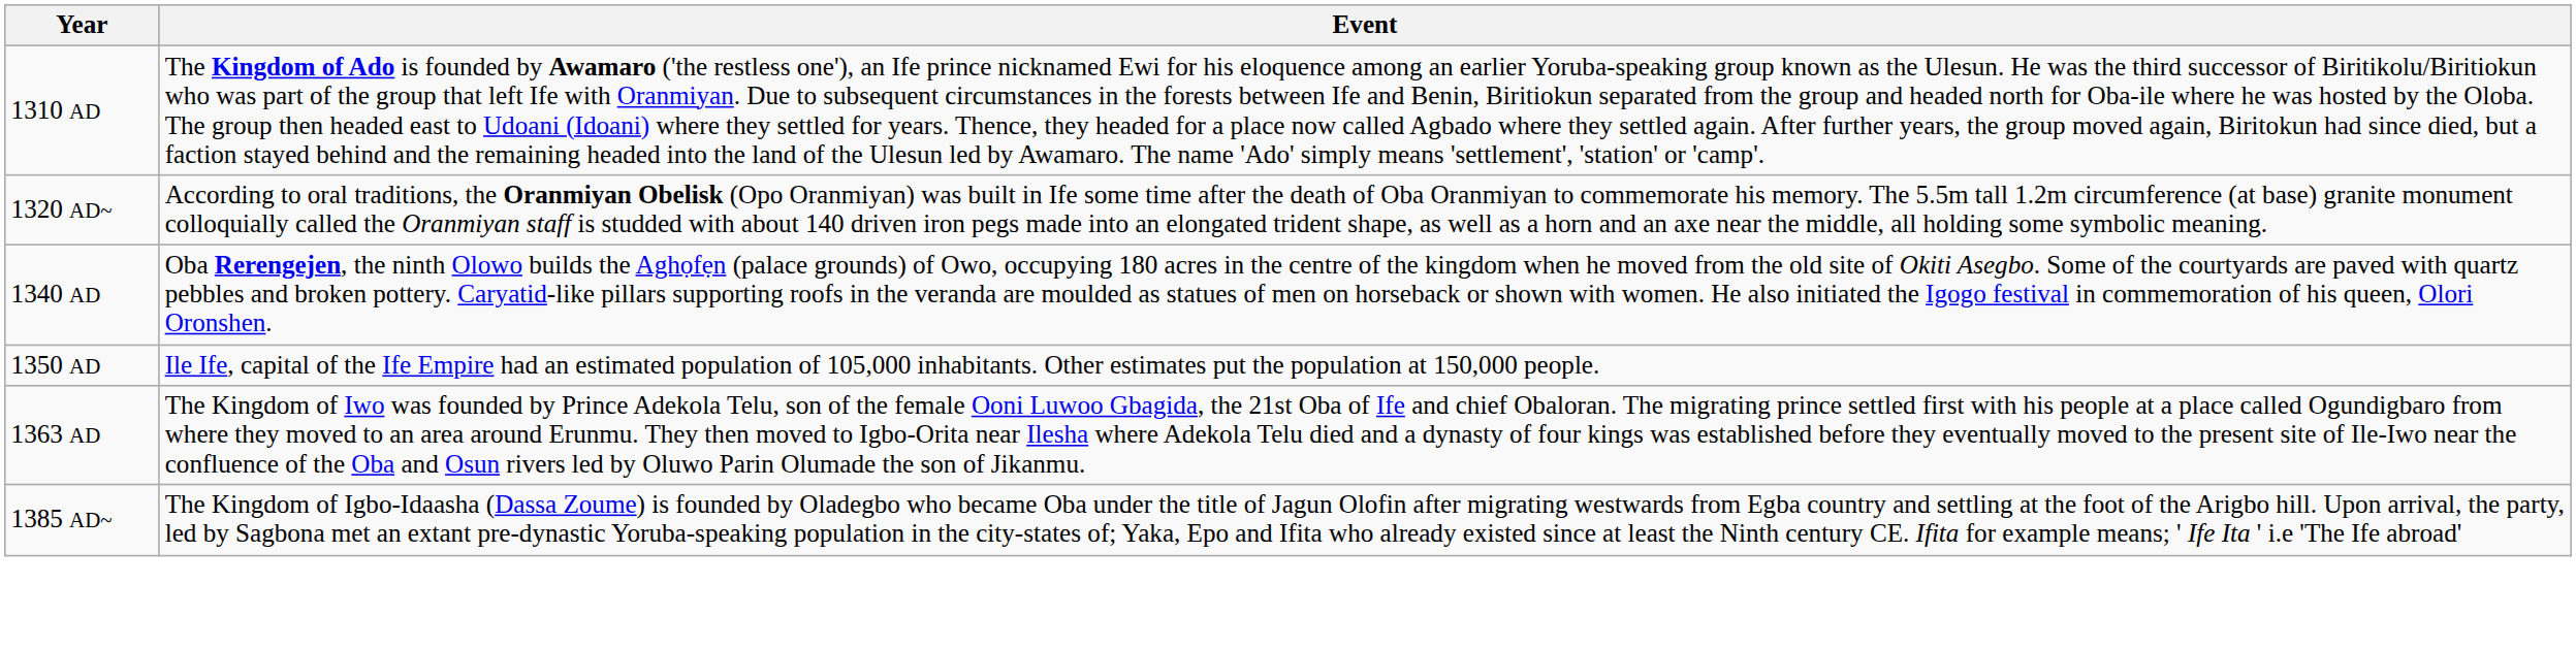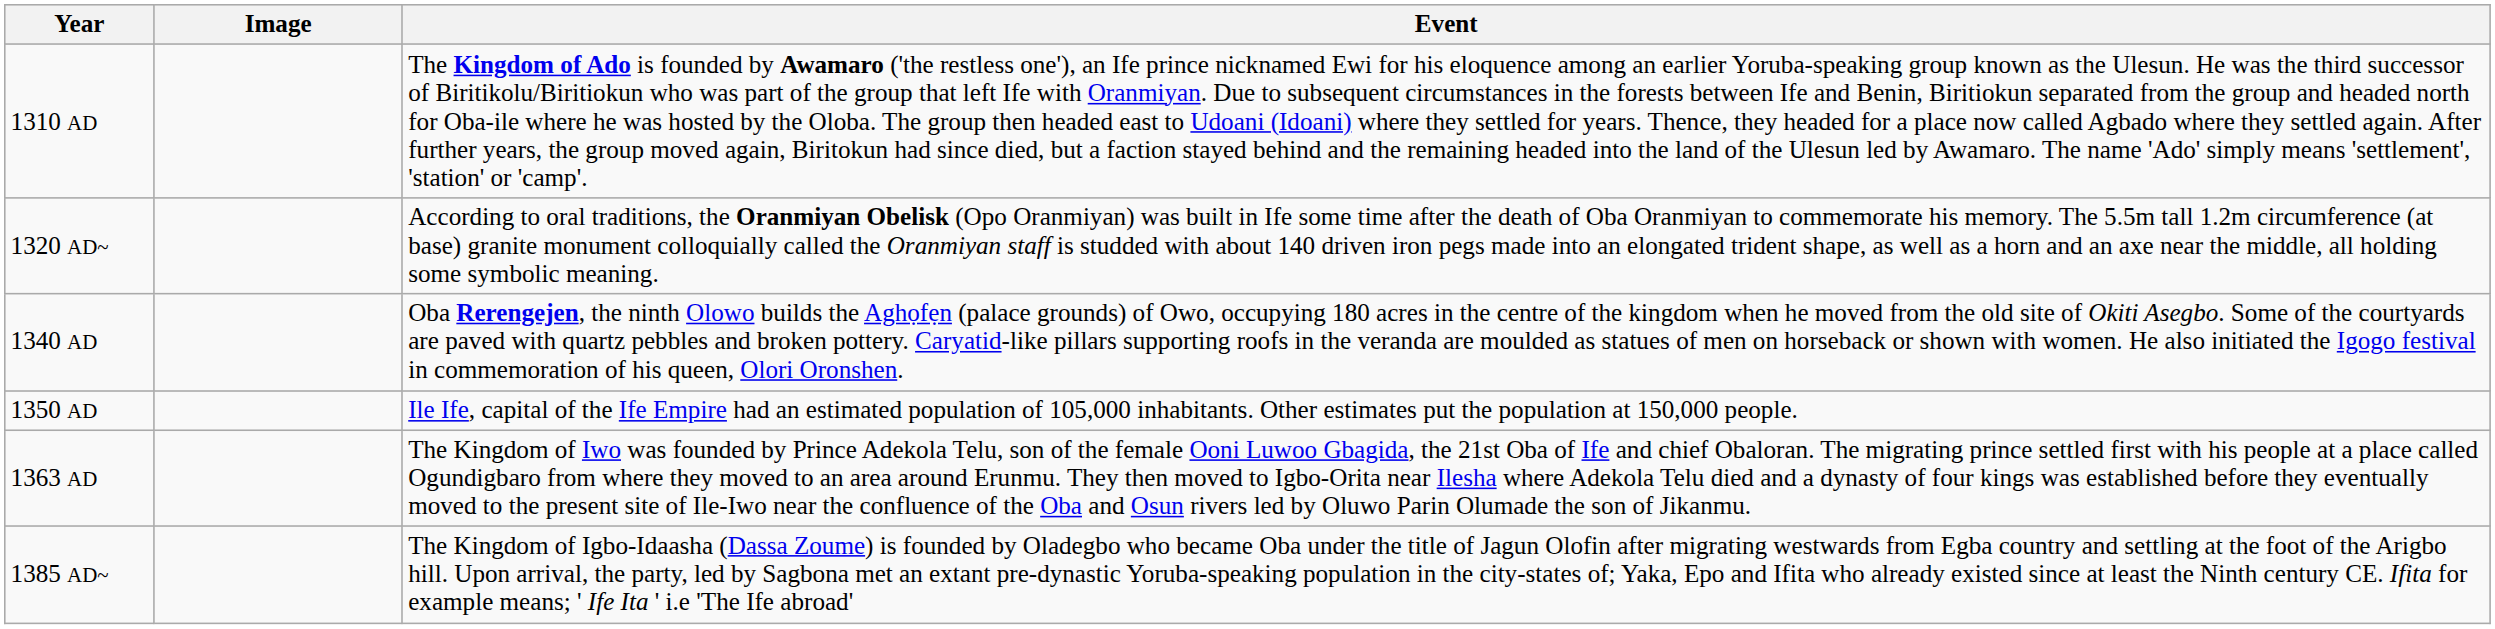+ column: Image
